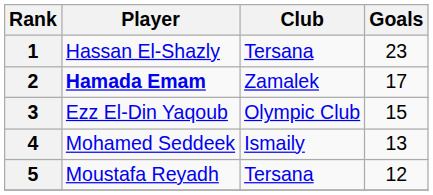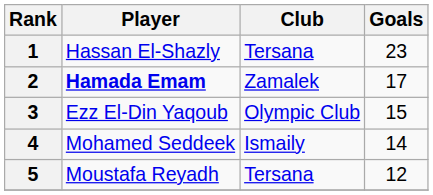4 | Goals: 13 -> 14
